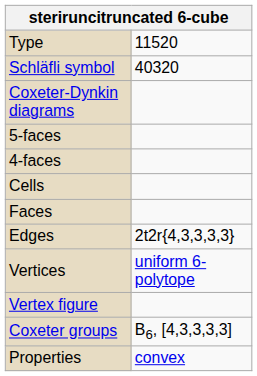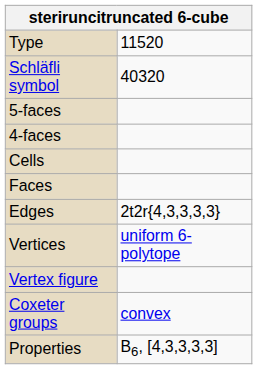- row: Coxeter-Dynkin diagrams
Coxeter groups | column 2: B6, [4,3,3,3,3] -> convex
Properties | column 2: convex -> B6, [4,3,3,3,3]
